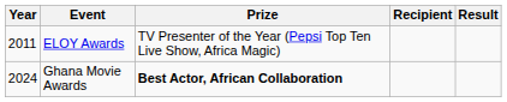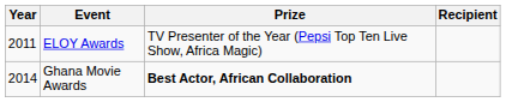- column: Result
Ghana Movie Awards | Year: 2024 -> 2014
